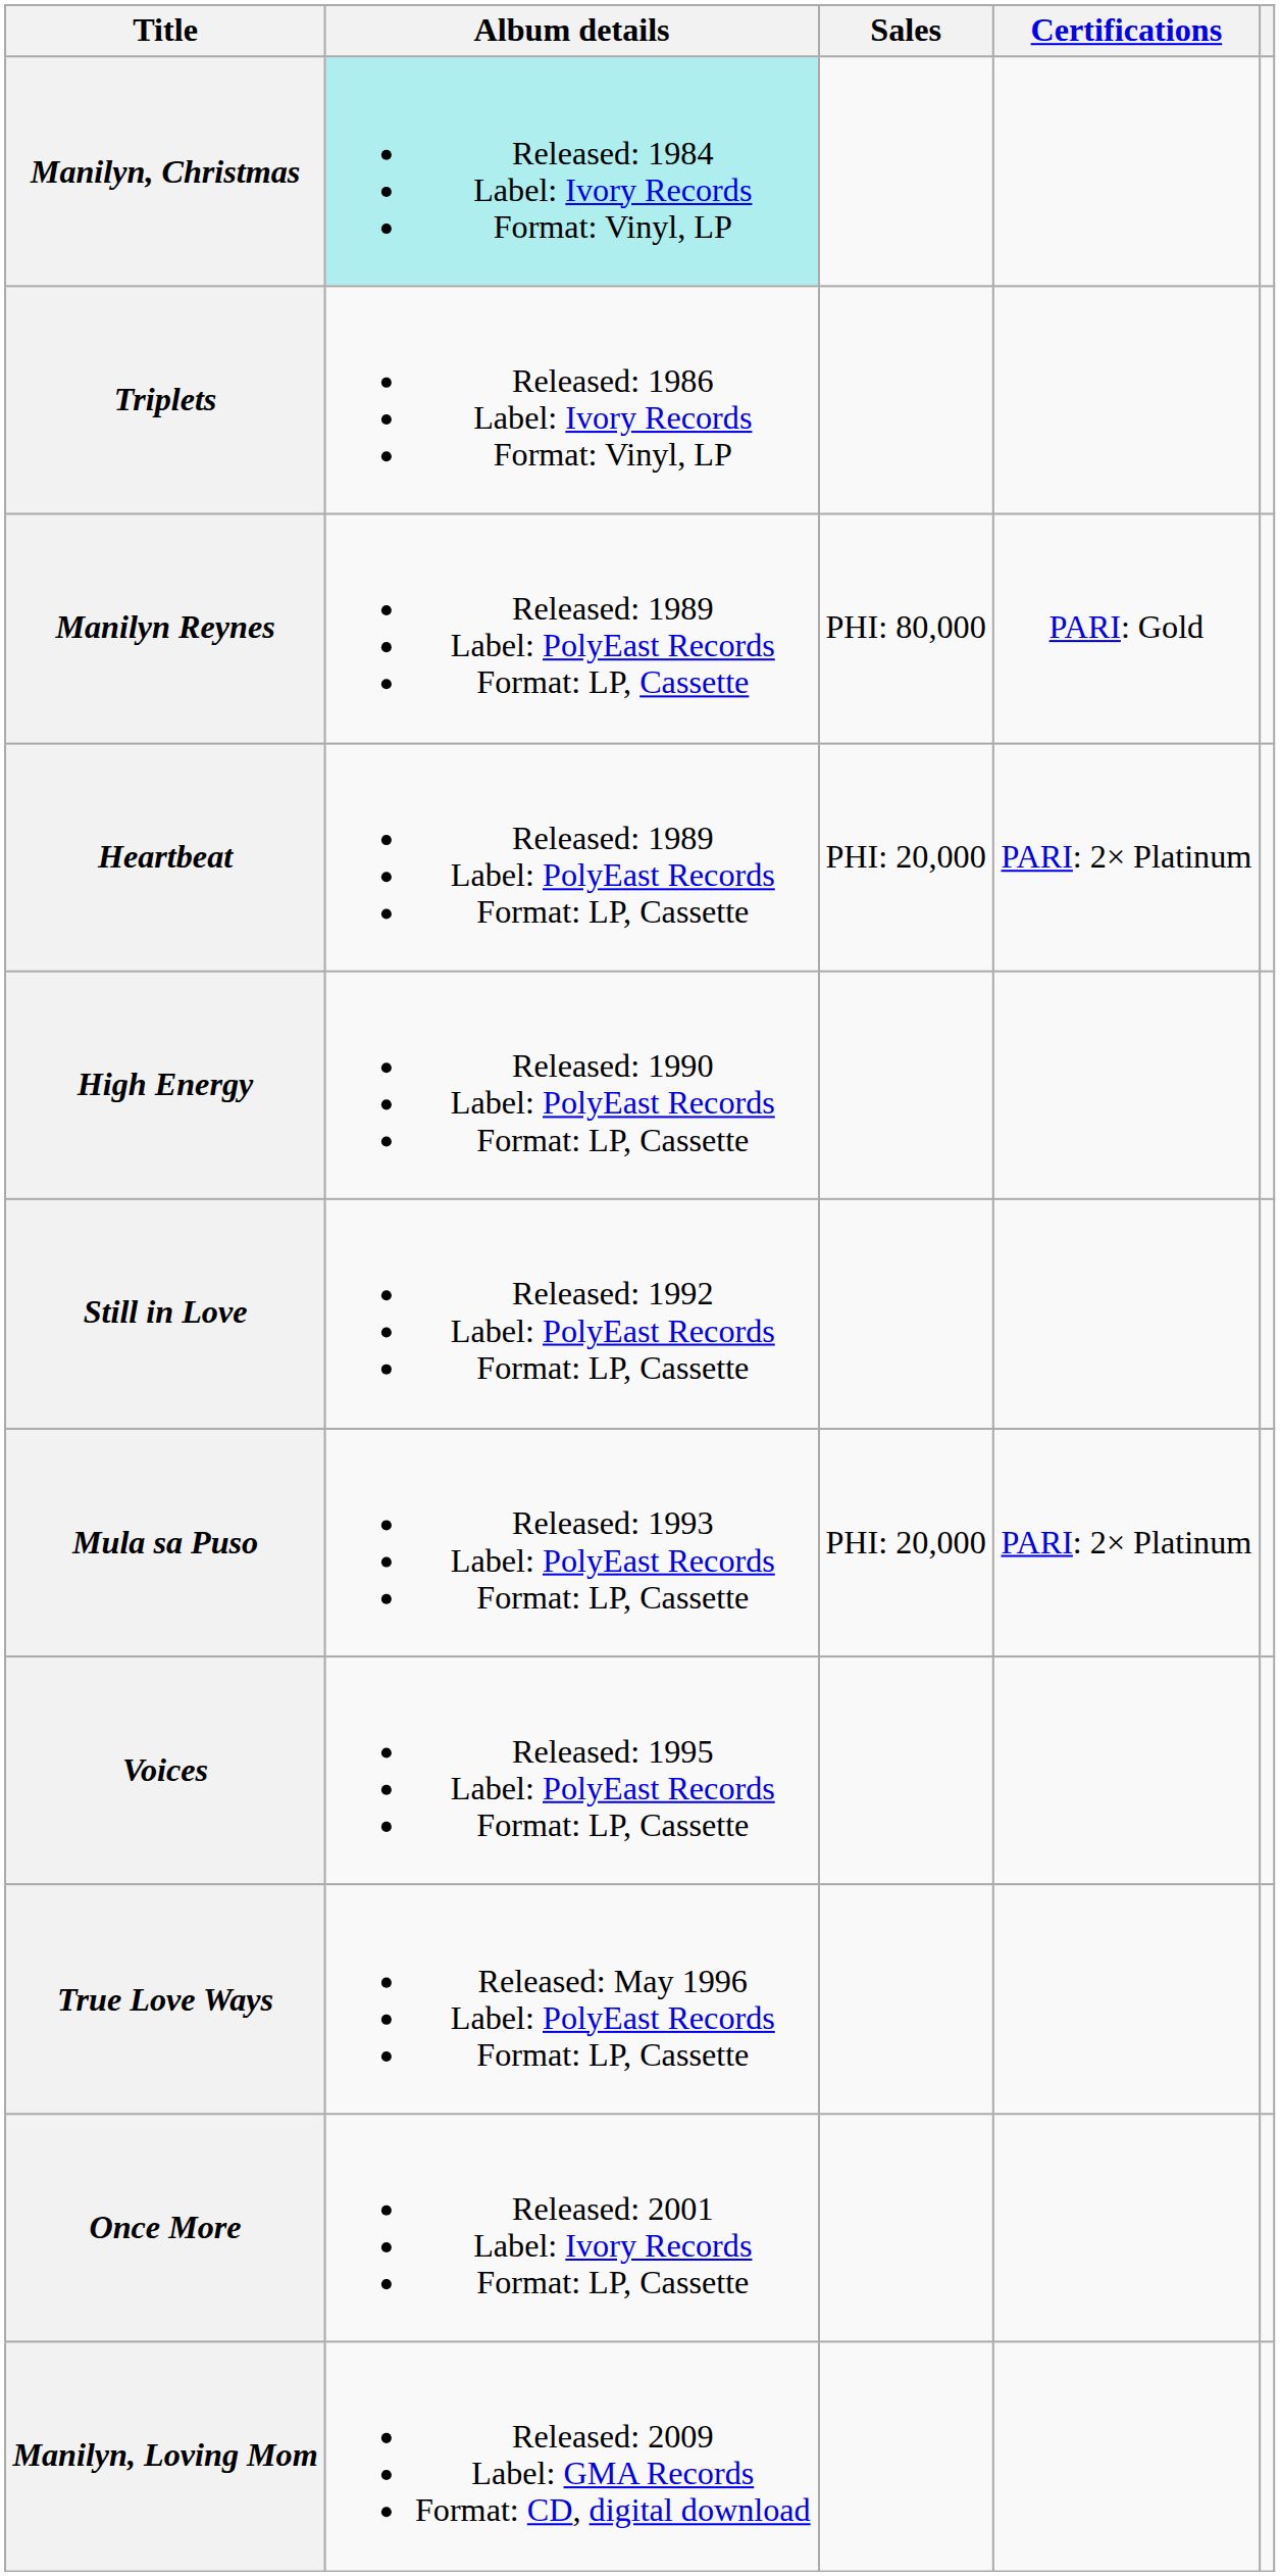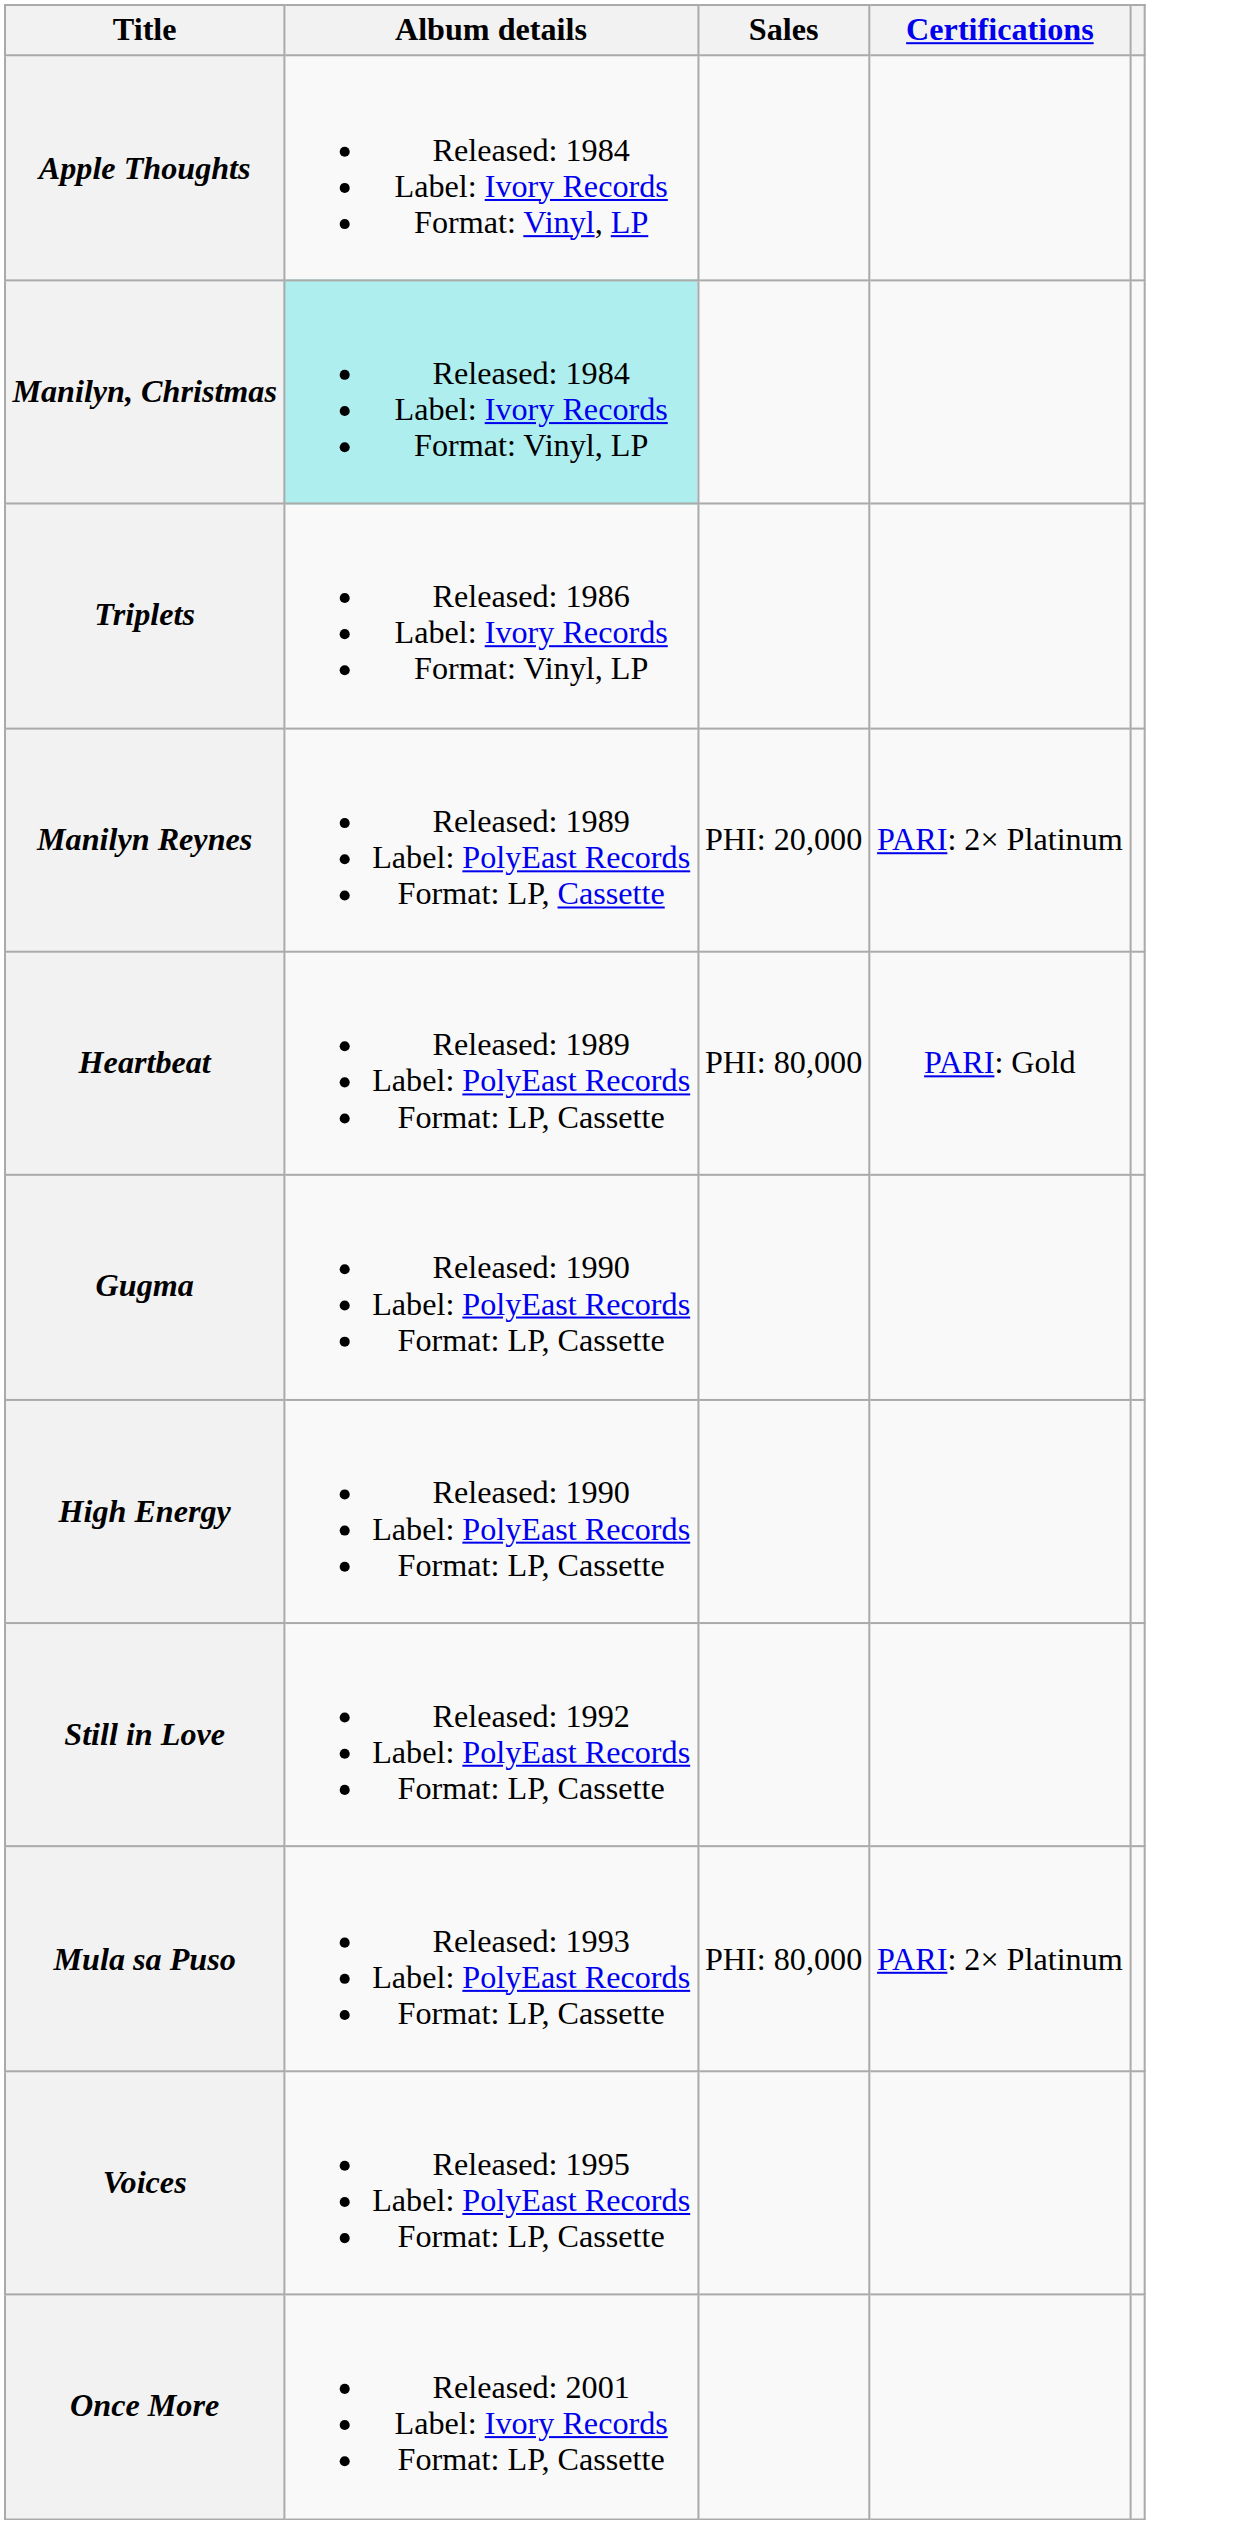+ row: Apple Thoughts | Released: 1984 Label: Ivory Records Format: Vinyl, LP
Manilyn Reynes | Sales: PHI: 80,000 -> PHI: 20,000
Manilyn Reynes | Certifications: PARI: Gold -> PARI: 2× Platinum
Heartbeat | Sales: PHI: 20,000 -> PHI: 80,000
Heartbeat | Certifications: PARI: 2× Platinum -> PARI: Gold
+ row: Gugma | Released: 1990 Label: PolyEast Records Format: LP, Cassette
Mula sa Puso | Sales: PHI: 20,000 -> PHI: 80,000
- row: True Love Ways | Released: May 1996 Label: PolyEast Records Format: LP, Cassette
- row: Manilyn, Loving Mom | Released: 2009 Label: GMA Records Format: CD, digital download
